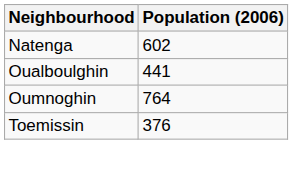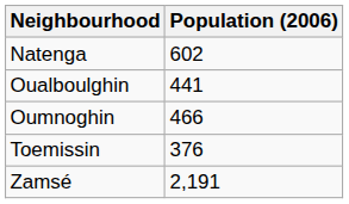Oumnoghin | Population (2006): 764 -> 466
+ row: Zamsé | 2,191
